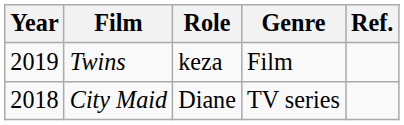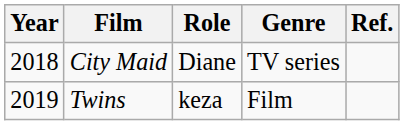rows swapped: City Maid <-> Twins
